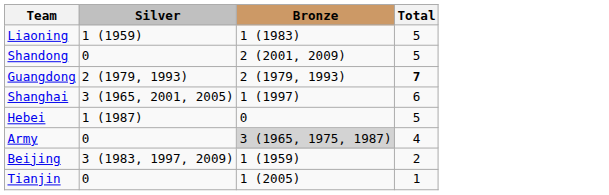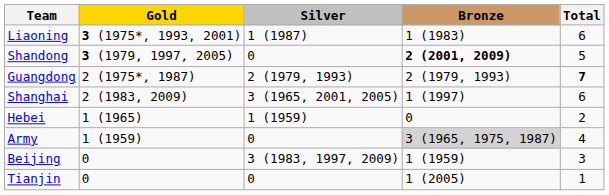+ column: Gold | 3 (1975*, 1993, 2001) | 3 (1979, 1997, 2005) | 2 (1975*, 1987) | 2 (1983, 2009) | 1 (1965) | 1 (1959) | 0 | 0
Liaoning | Silver: 1 (1959) -> 1 (1987)
Liaoning | Total: 5 -> 6
Shandong | Bronze: normal -> bold
Hebei | Silver: 1 (1987) -> 1 (1959)
Hebei | Total: 5 -> 2
Beijing | Total: 2 -> 3
